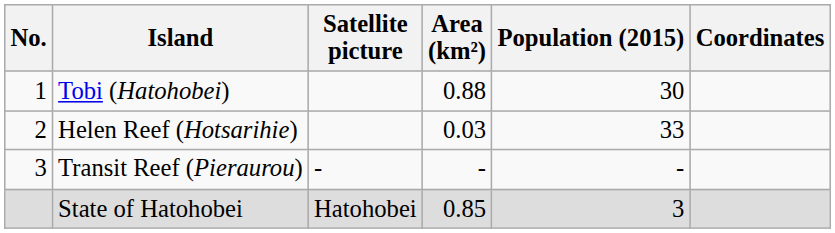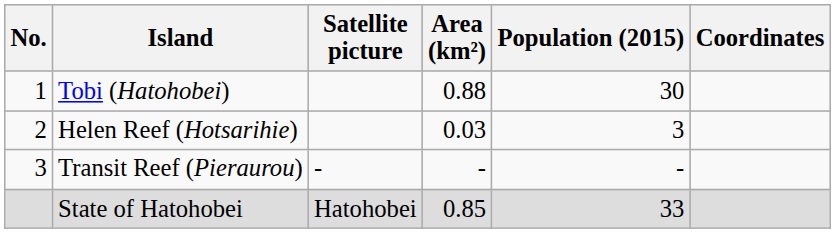Helen Reef (Hotsarihie) | Population (2015): 33 -> 3
State of Hatohobei | Population (2015): 3 -> 33
